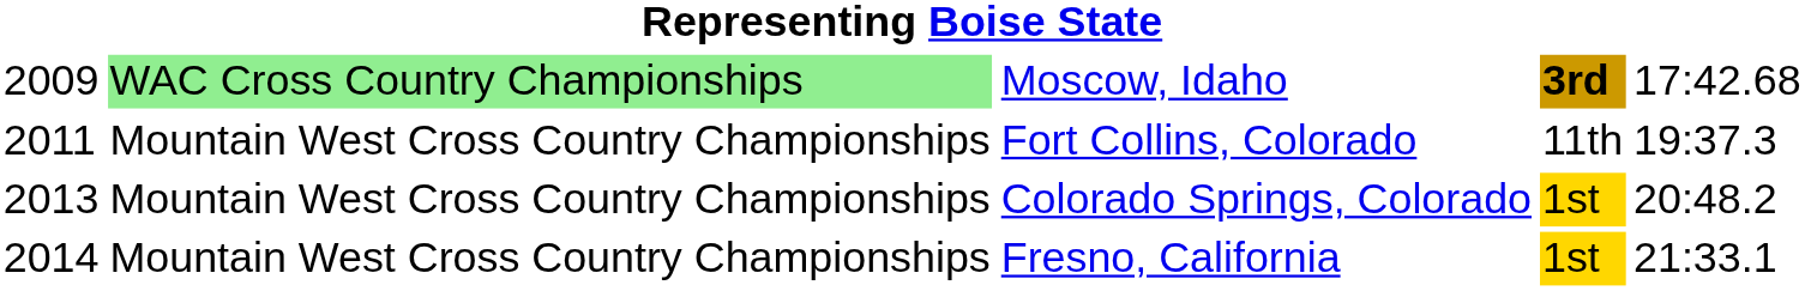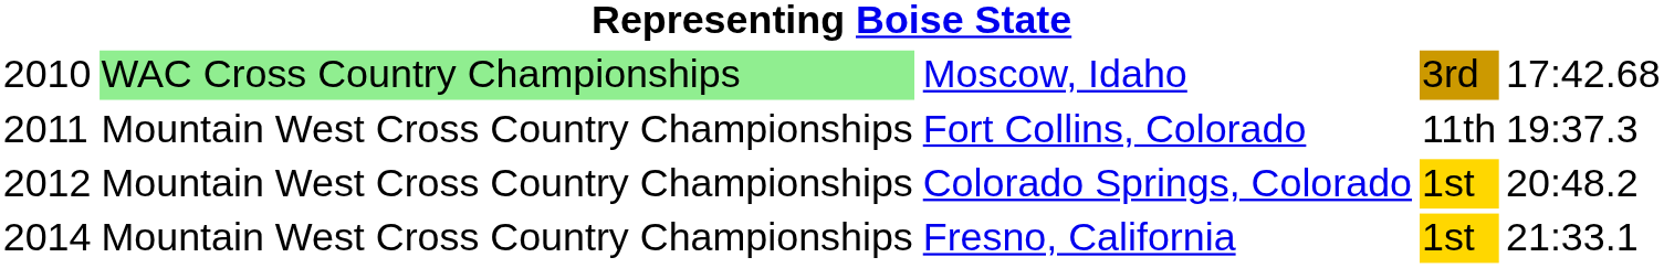Moscow, Idaho | column 1: 2009 -> 2010
Moscow, Idaho | column 4: bold -> normal
Colorado Springs, Colorado | column 1: 2013 -> 2012
